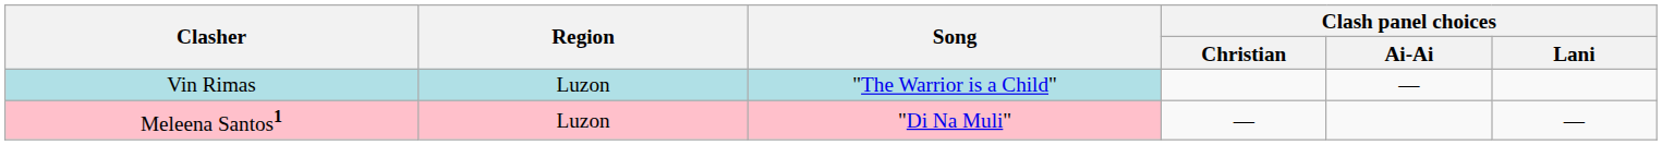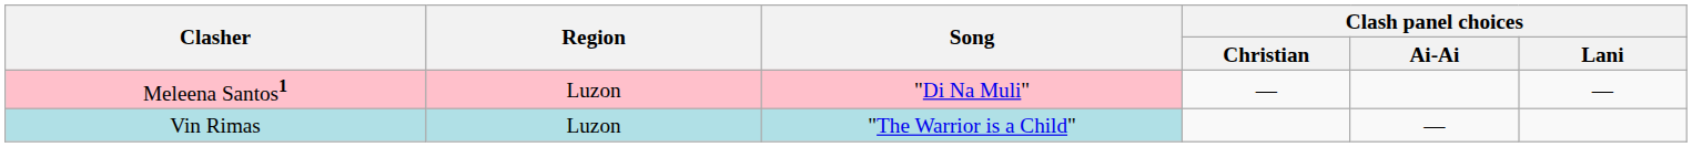rows swapped: Meleena Santos1 <-> Vin Rimas
